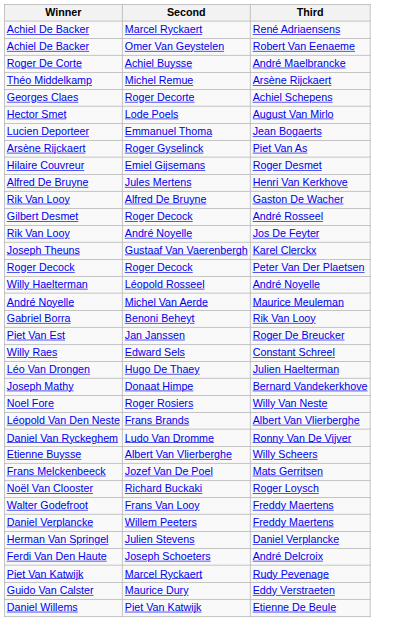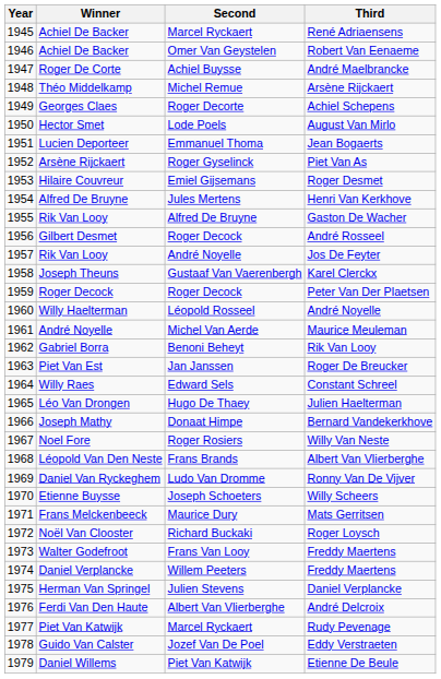+ column: Year | 1945 | 1946 | 1947 | 1948 | 1949 | 1950 | 1951 | 1952 | 1953 | 1954 | 1955 | 1956 | 1957 | 1958 | 1959 | 1960 | 1961 | 1962 | 1963 | 1964 | 1965 | 1966 | 1967 | 1968 | 1969 | 1970 | 1971 | 1972 | 1973 | 1974 | 1975 | 1976 | 1977 | 1978 | 1979
Willy Scheers | Second: Albert Van Vlierberghe -> Joseph Schoeters
Mats Gerritsen | Second: Jozef Van De Poel -> Maurice Dury
André Delcroix | Second: Joseph Schoeters -> Albert Van Vlierberghe
Eddy Verstraeten | Second: Maurice Dury -> Jozef Van De Poel
